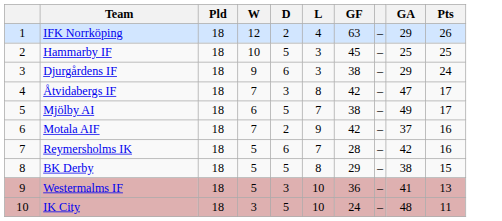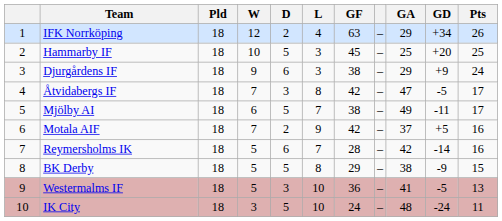+ column: GD | +34 | +20 | +9 | -5 | -11 | +5 | -14 | -9 | -5 | -24
